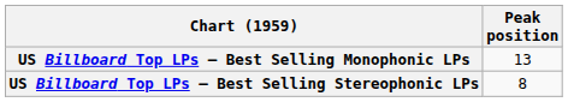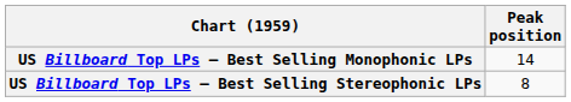US Billboard Top LPs – Best Selling Monophonic LPs | Peak position: 13 -> 14
